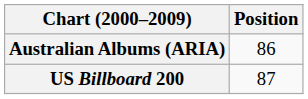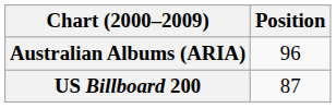Australian Albums (ARIA) | Position: 86 -> 96
